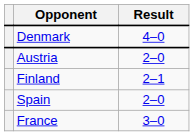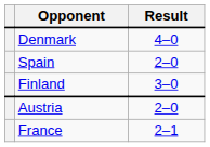rows swapped: Spain <-> Austria
Finland | Result: 2–1 -> 3–0
France | Result: 3–0 -> 2–1
